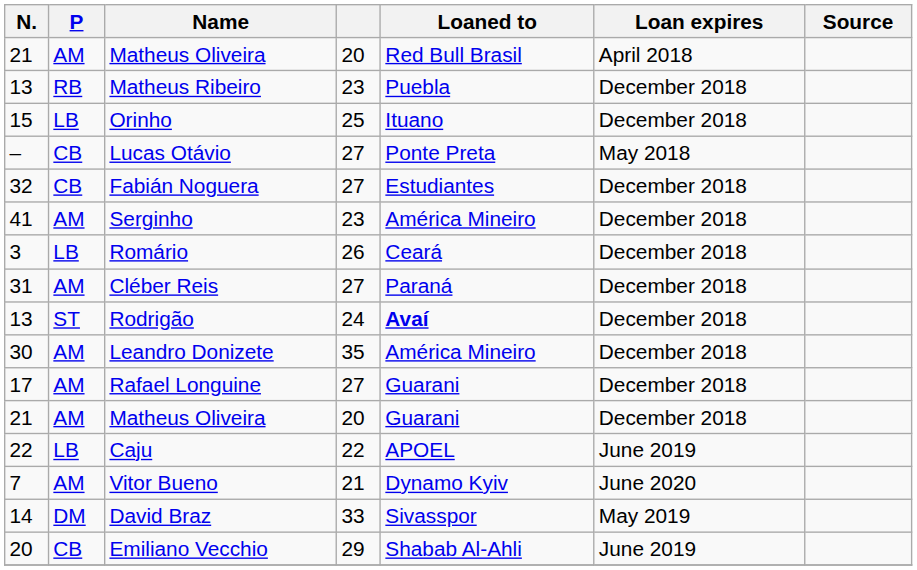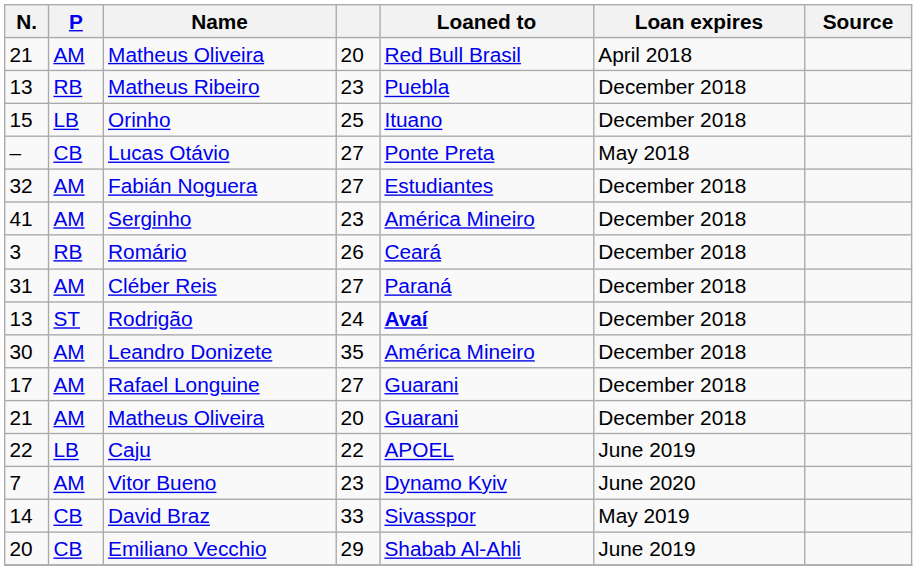Fabián Noguera | P: CB -> AM
Romário | P: LB -> RB
Vitor Bueno | column 4: 21 -> 23
David Braz | P: DM -> CB
